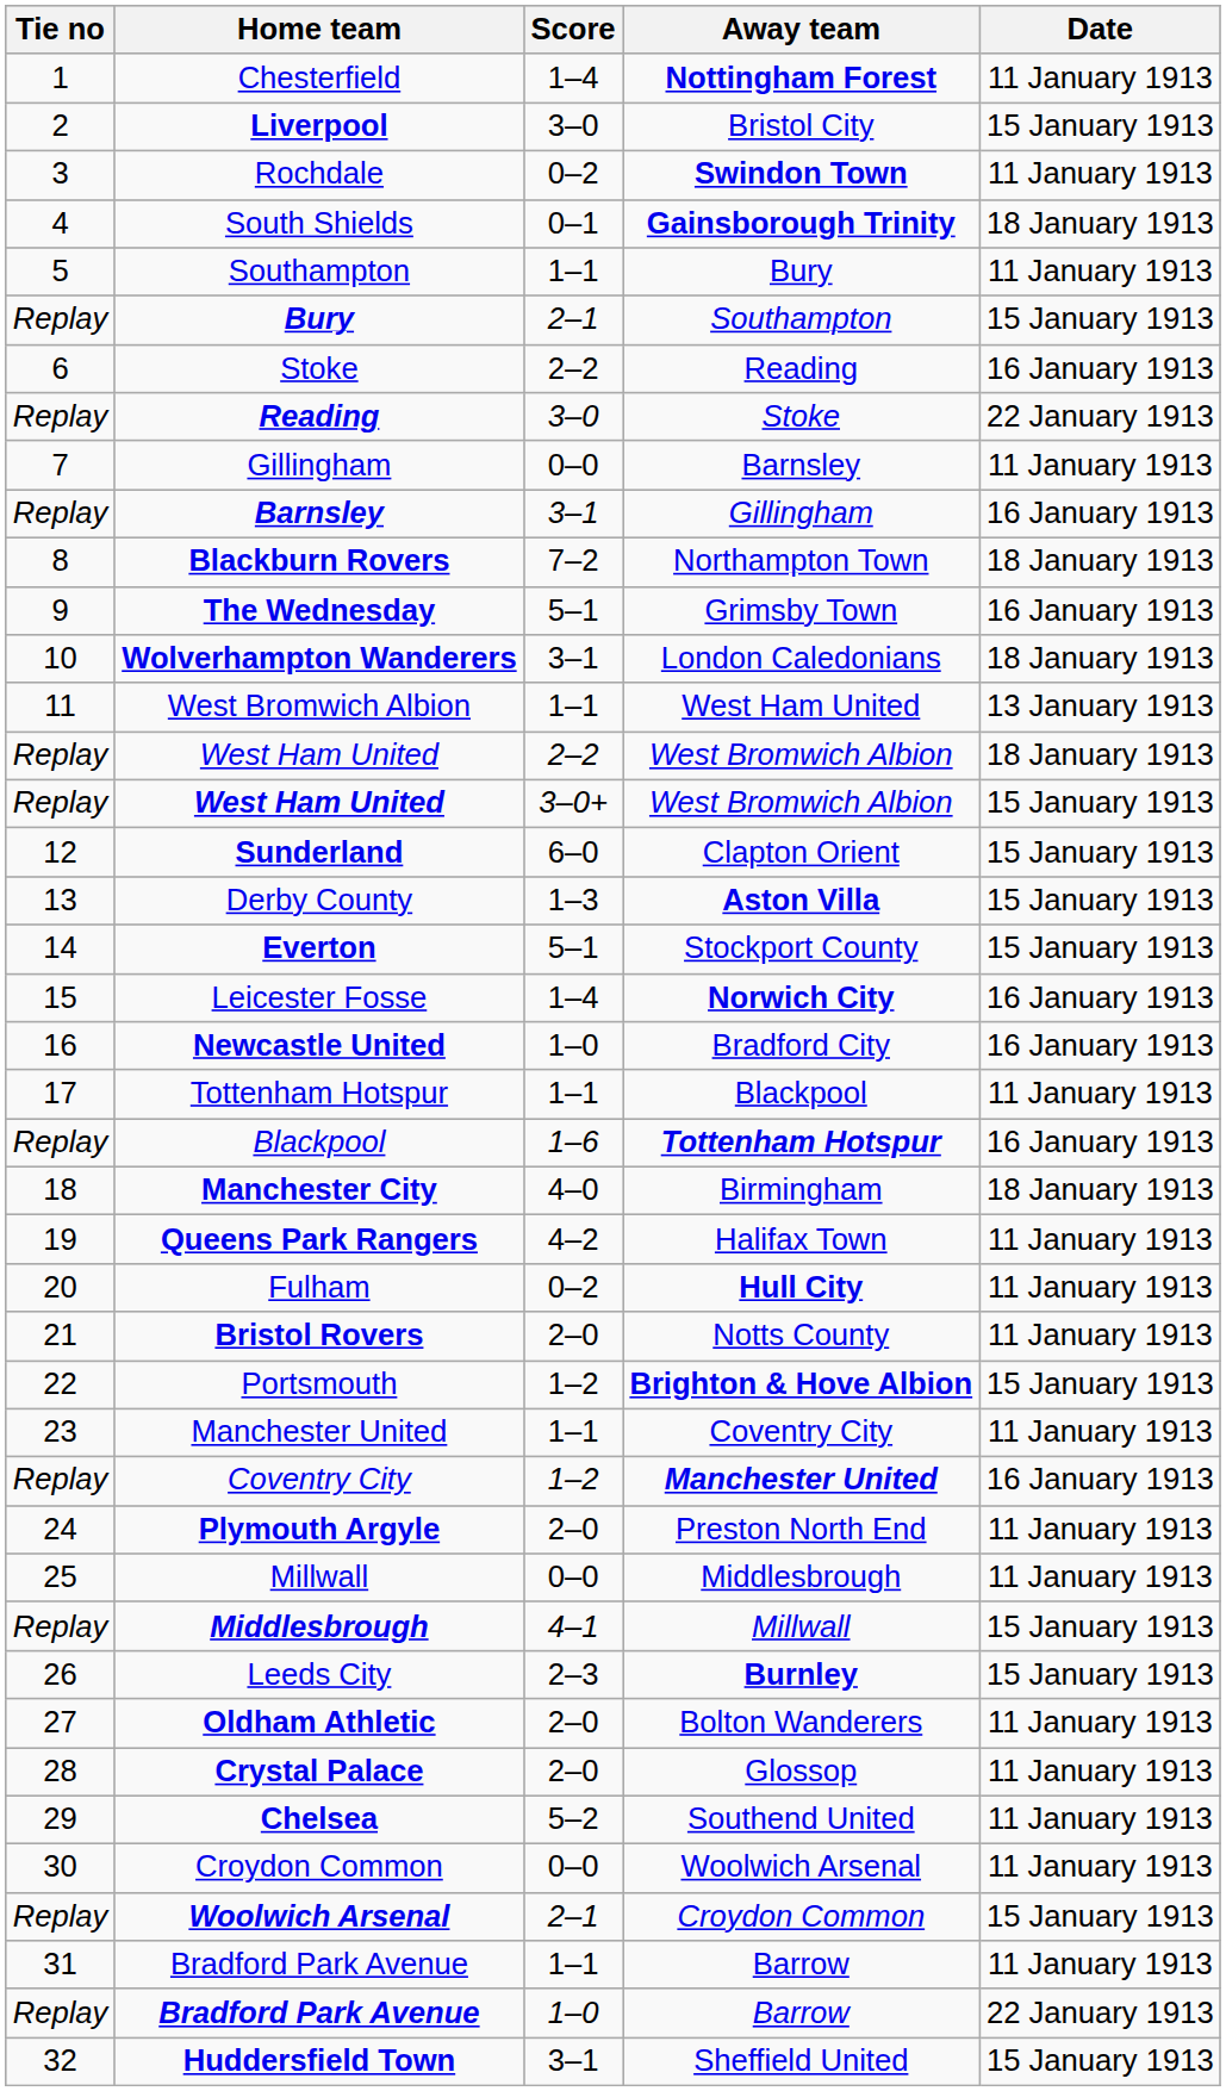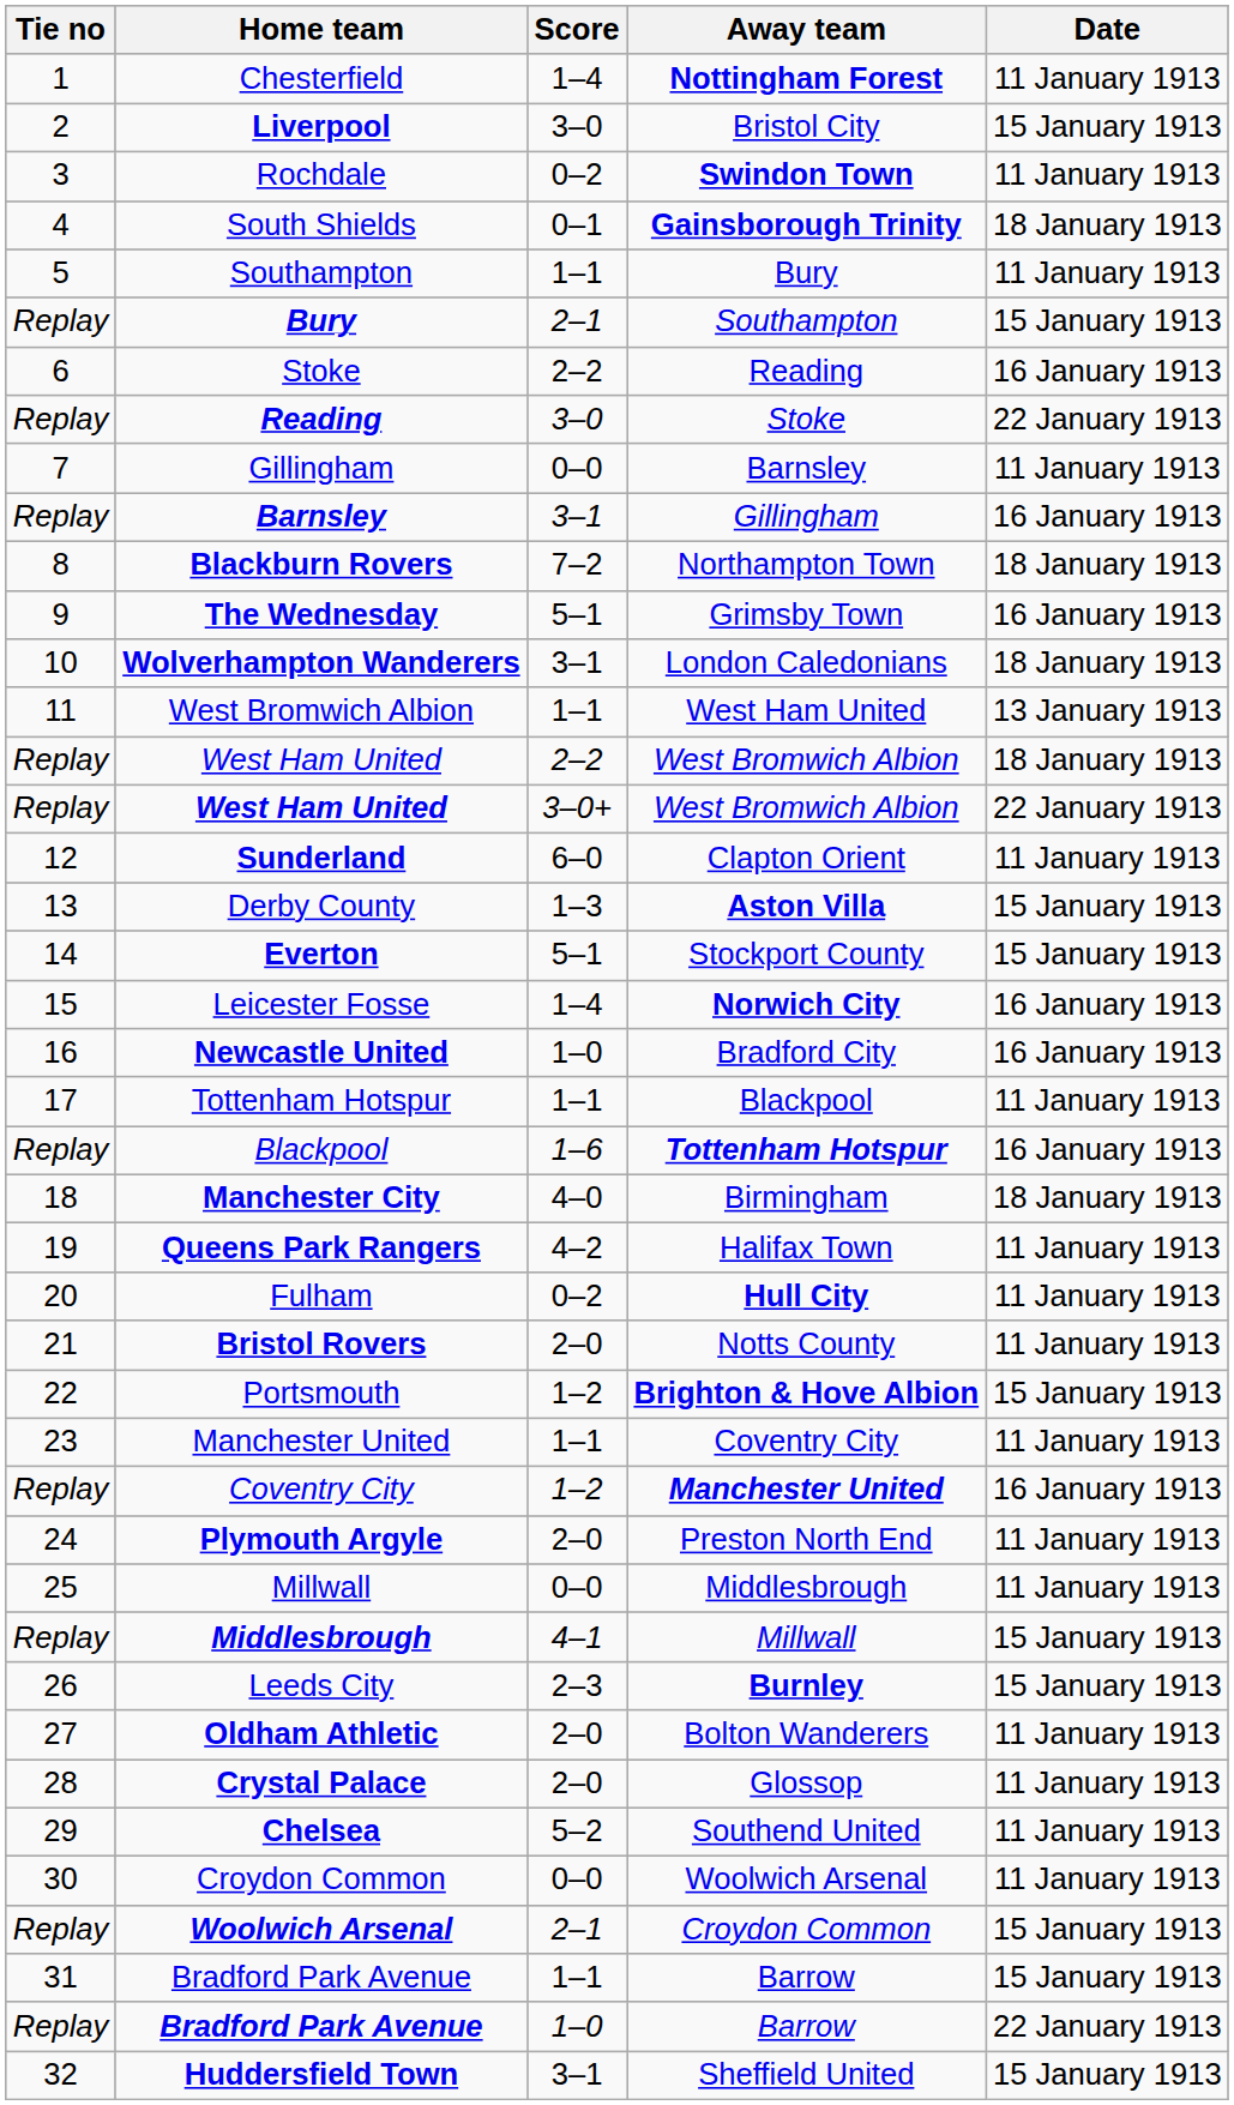West Ham United / 3–0+ | Date: 15 January 1913 -> 22 January 1913
Sunderland | Date: 15 January 1913 -> 11 January 1913
Bradford Park Avenue / 1–1 | Date: 11 January 1913 -> 15 January 1913
